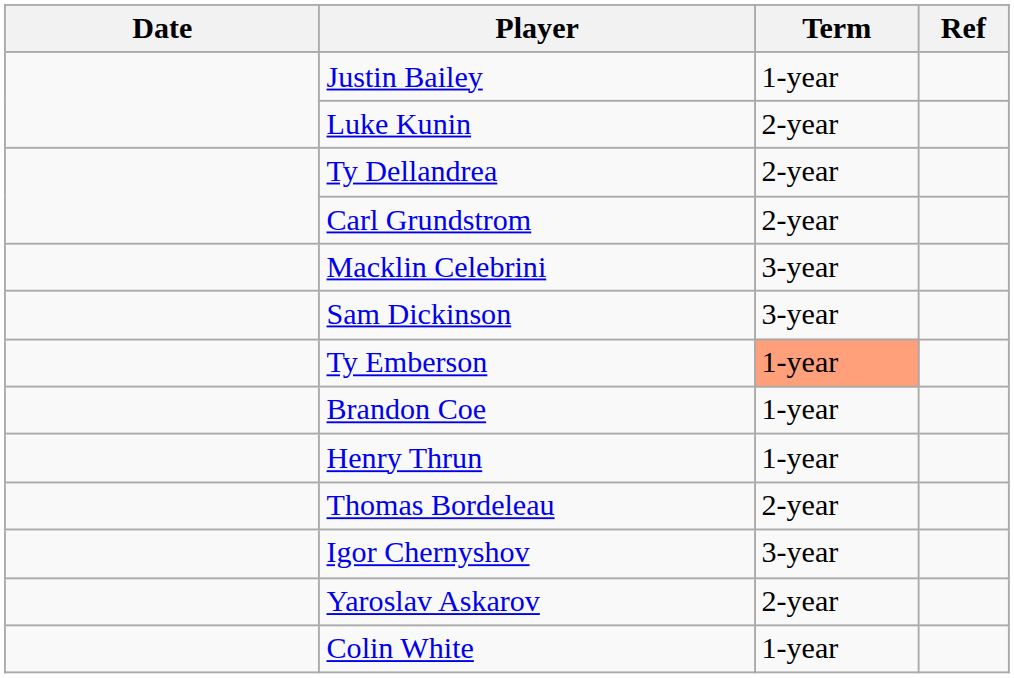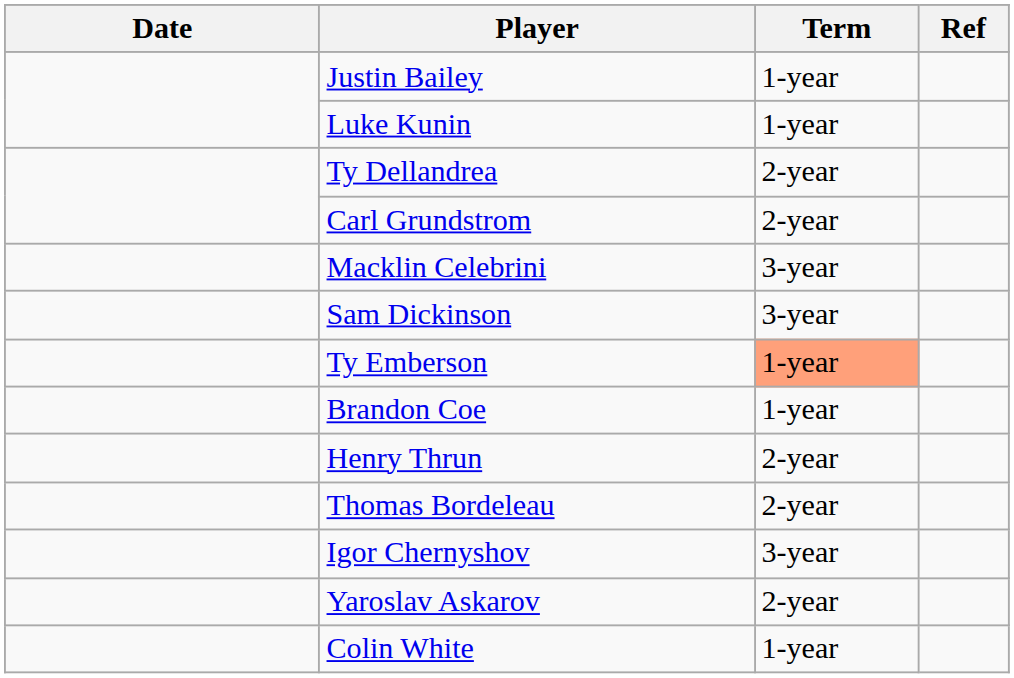Luke Kunin | Term: 2-year -> 1-year
Henry Thrun | Term: 1-year -> 2-year
